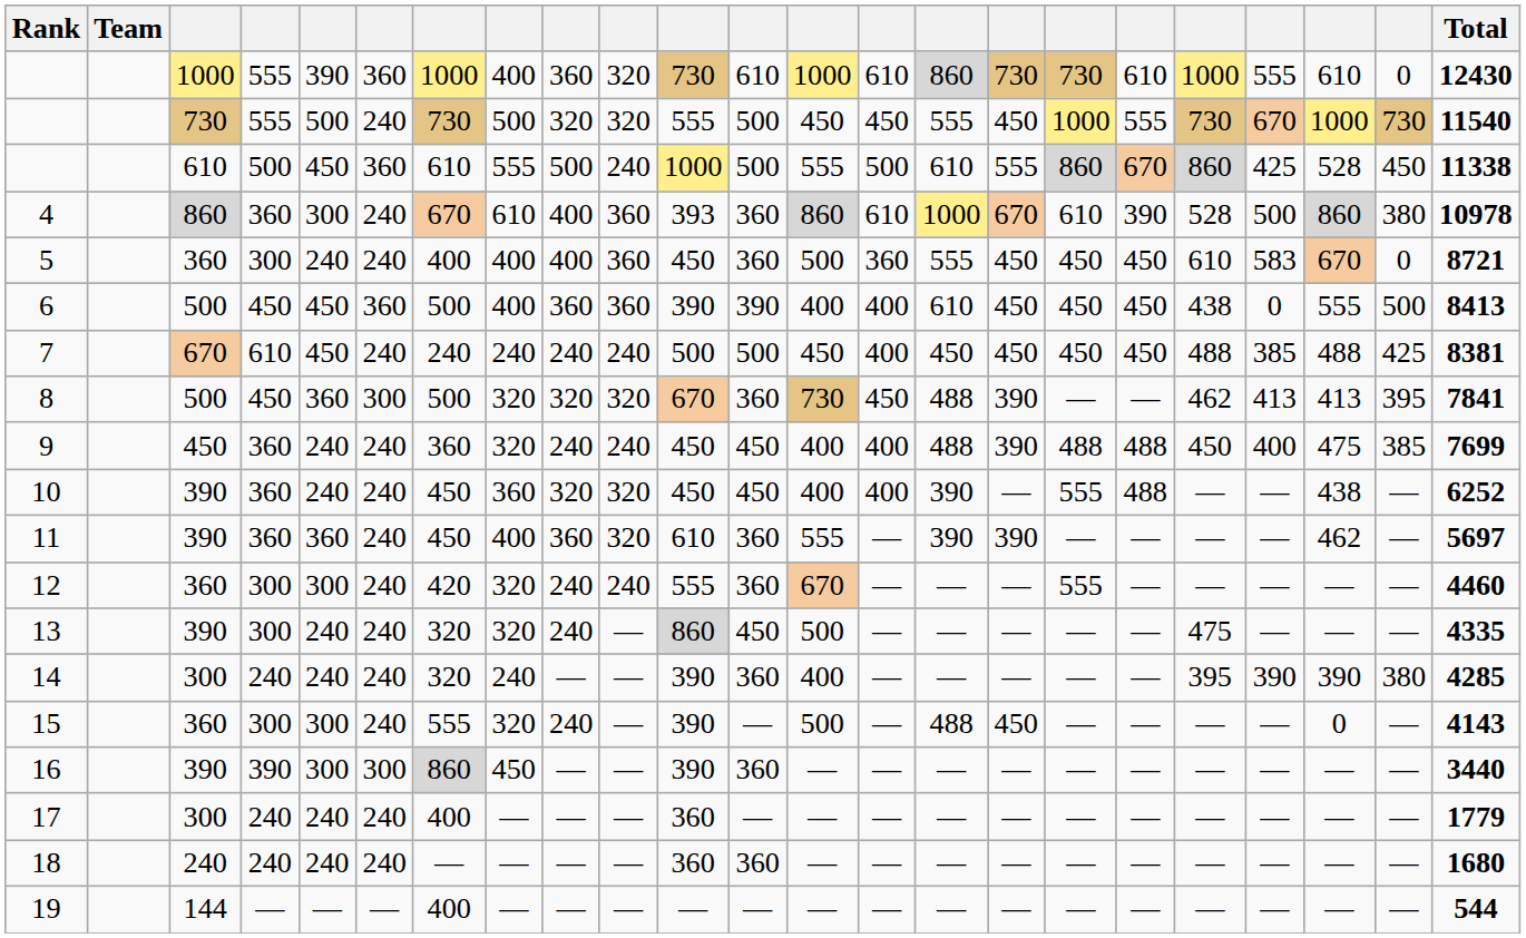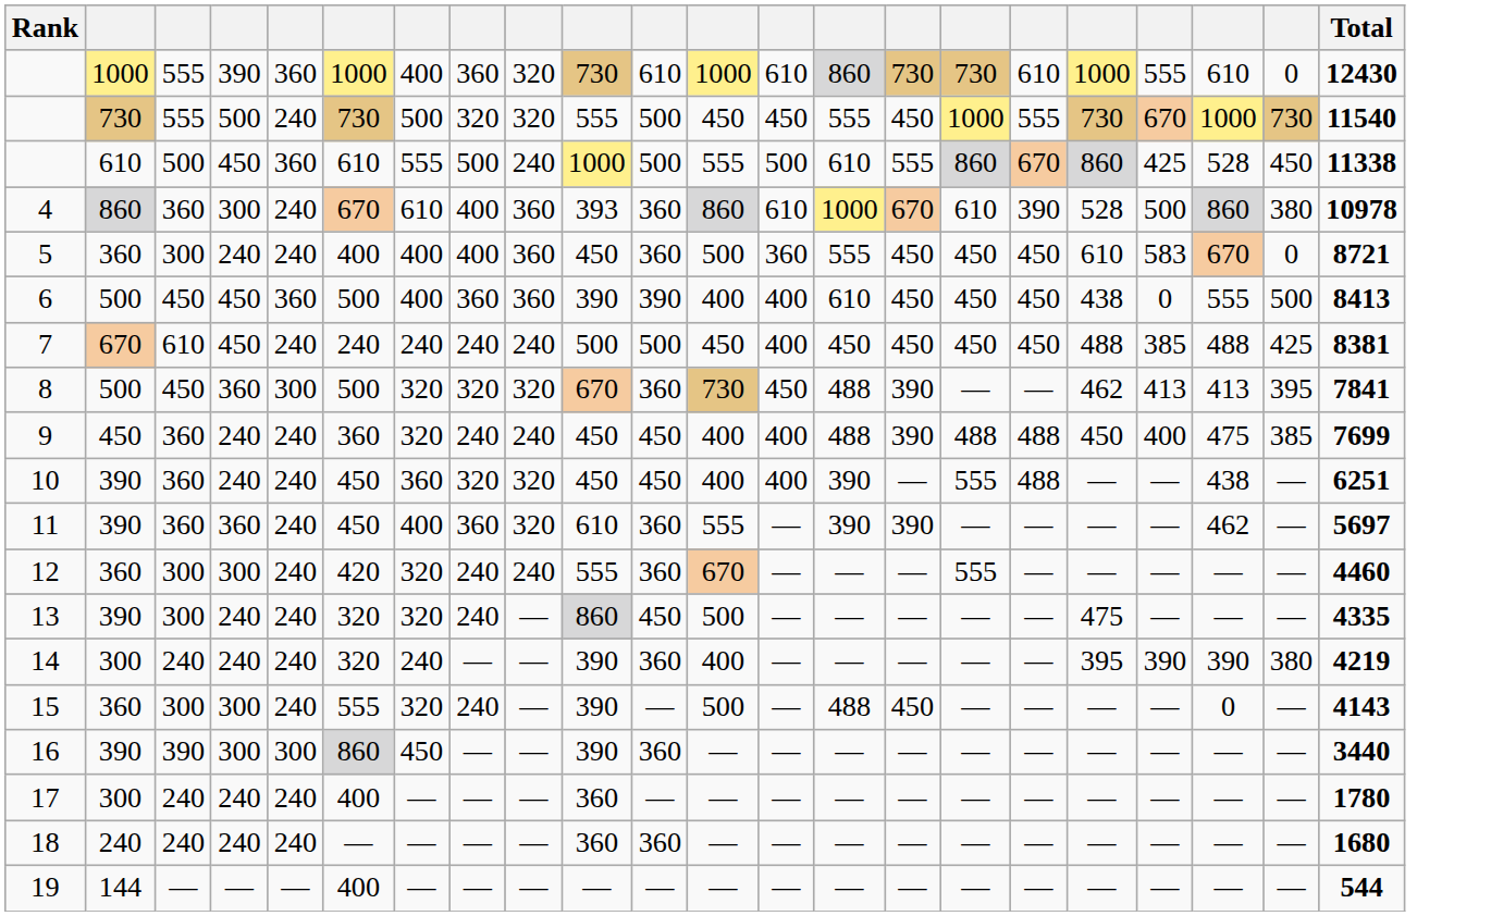- column: Team
10 | Total: 6252 -> 6251
14 | Total: 4285 -> 4219
17 | Total: 1779 -> 1780
